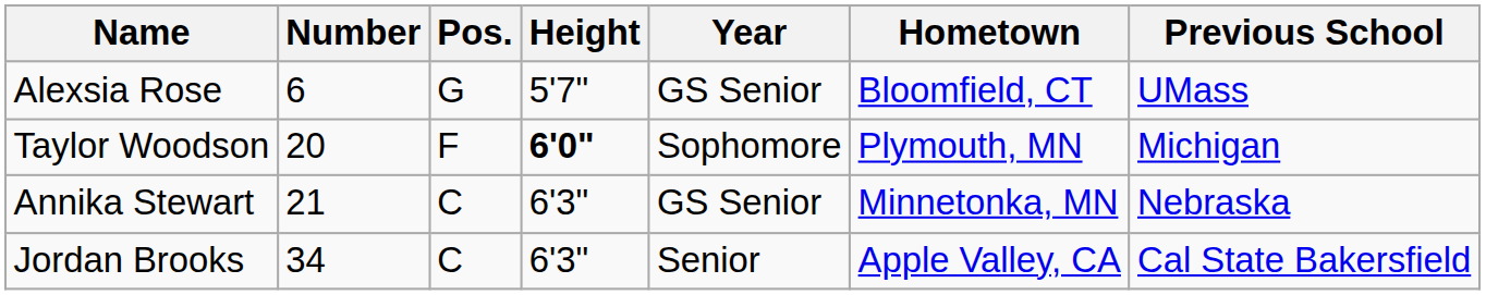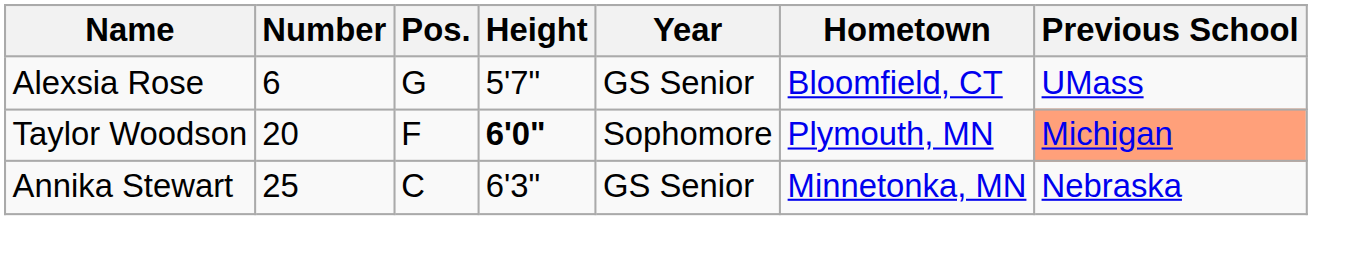Taylor Woodson | Previous School: no background -> lightsalmon background
Annika Stewart | Number: 21 -> 25
- row: Jordan Brooks | 34 | C | 6'3" | Senior | Apple Valley, CA | Cal State Bakersfield
